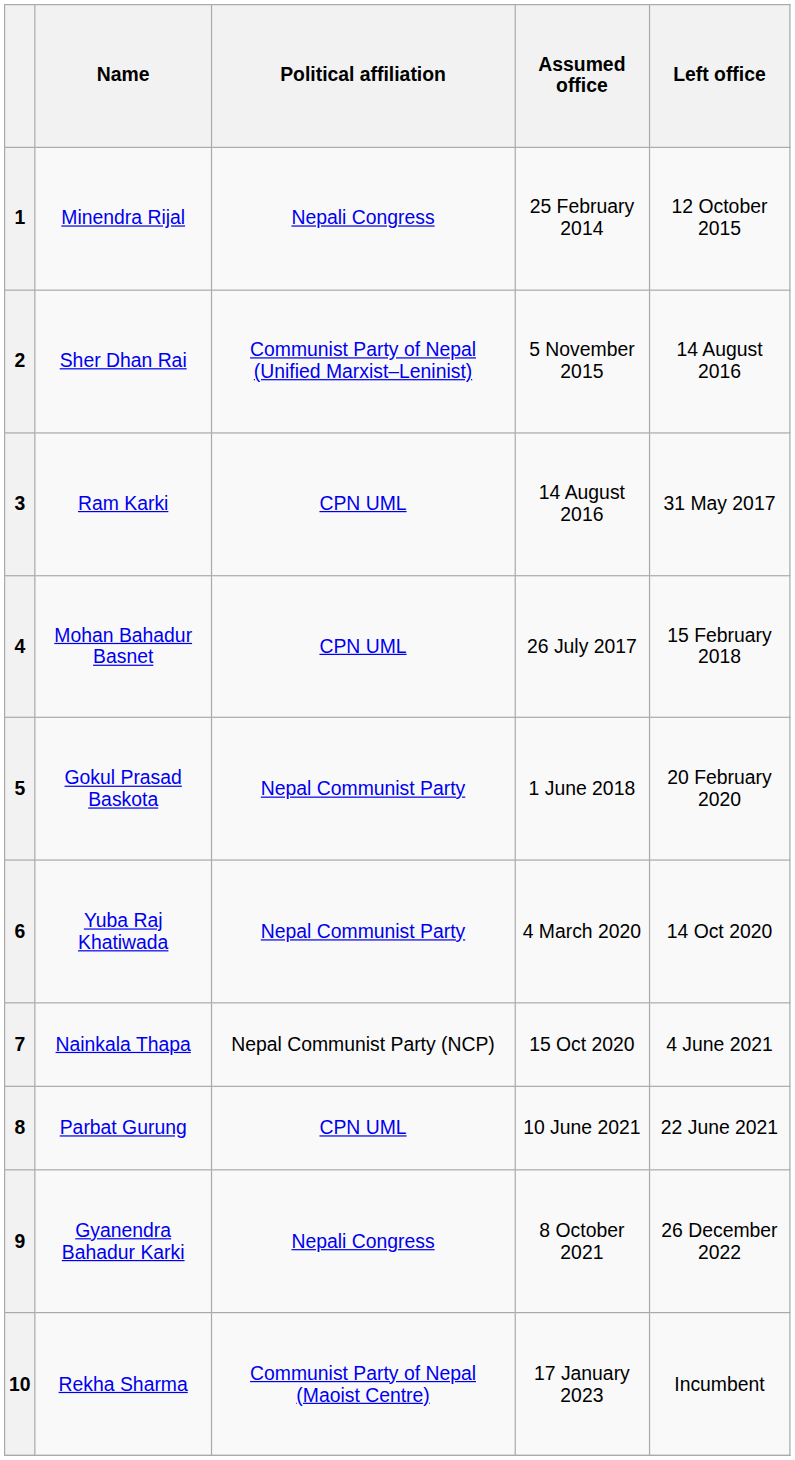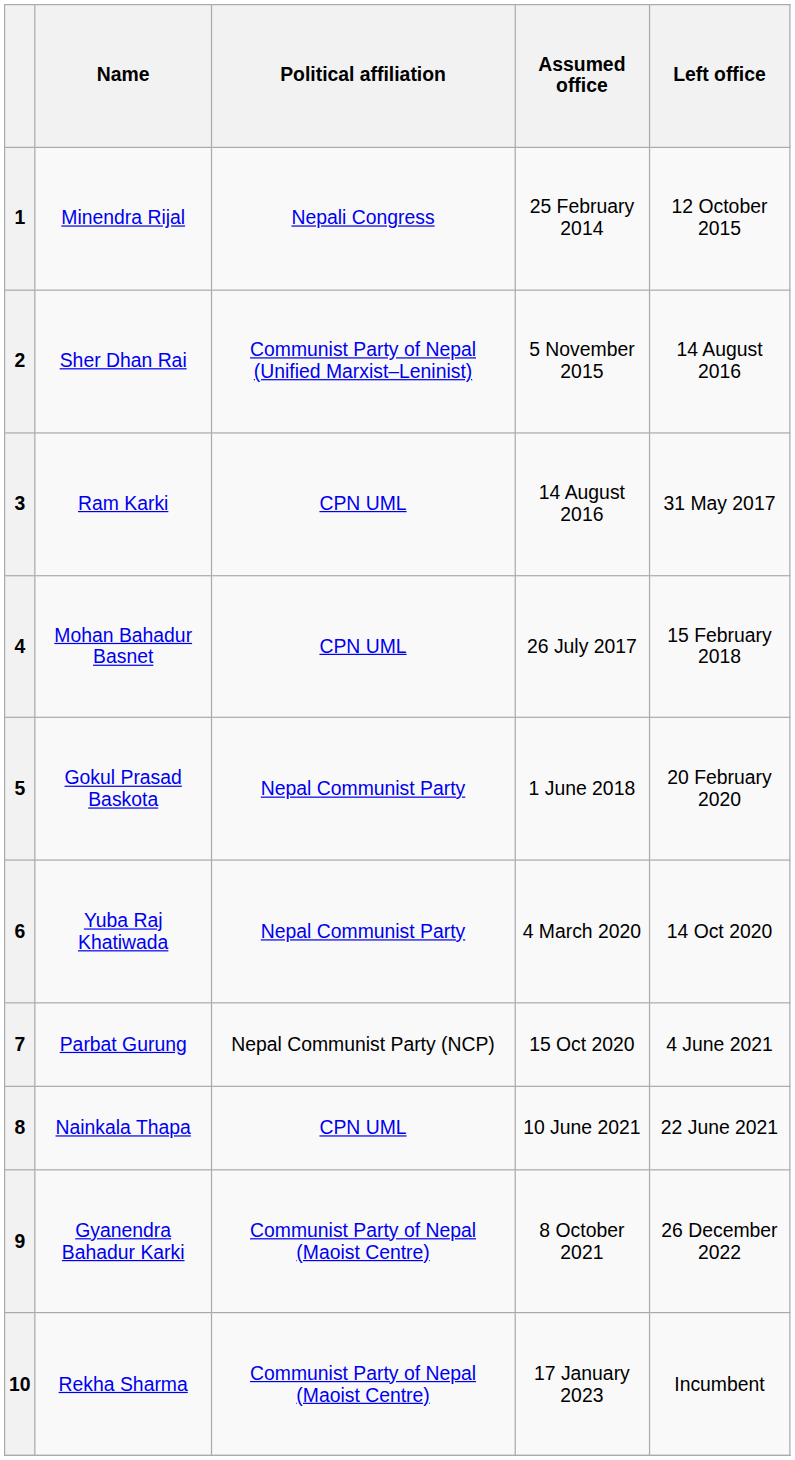7 | Name: Nainkala Thapa -> Parbat Gurung
8 | Name: Parbat Gurung -> Nainkala Thapa
9 | Political affiliation: Nepali Congress -> Communist Party of Nepal (Maoist Centre)
